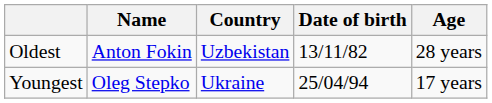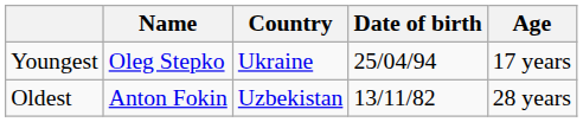rows swapped: Youngest <-> Oldest
